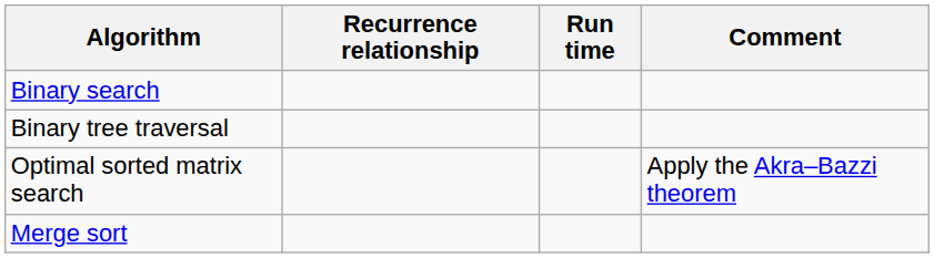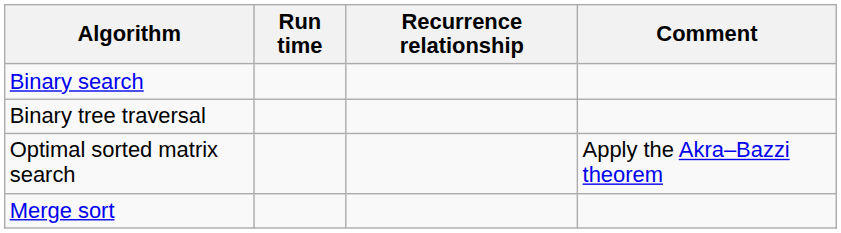columns swapped: Recurrence relationship <-> Run time
